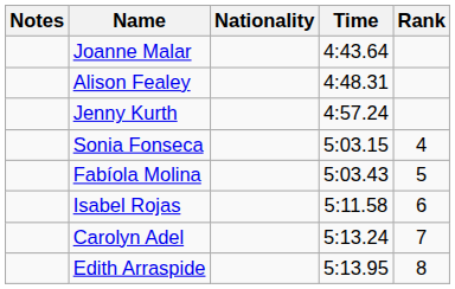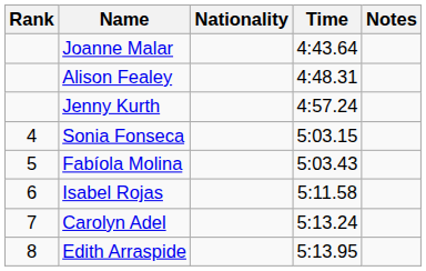columns swapped: Rank <-> Notes
